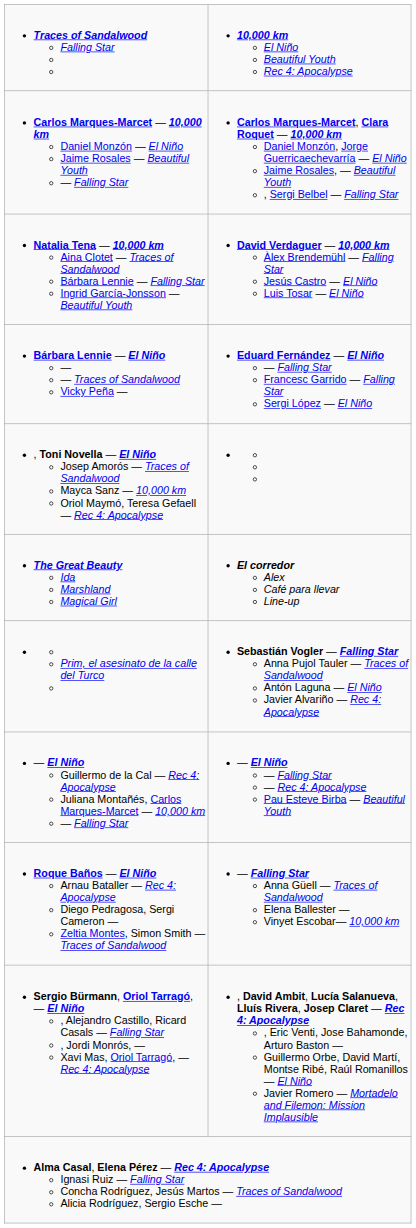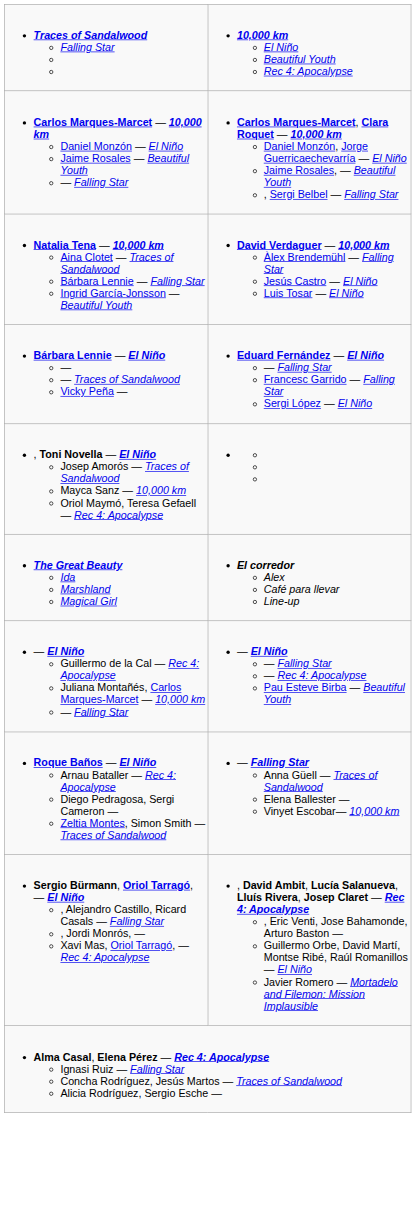- row: Prim, el asesinato de la calle del Turco | Sebastián Vogler — Falling Star Anna Pujol Tauler — Traces of Sandalwood Antón Laguna — El Niño Javier Alvariño — Rec 4: Apocalypse
